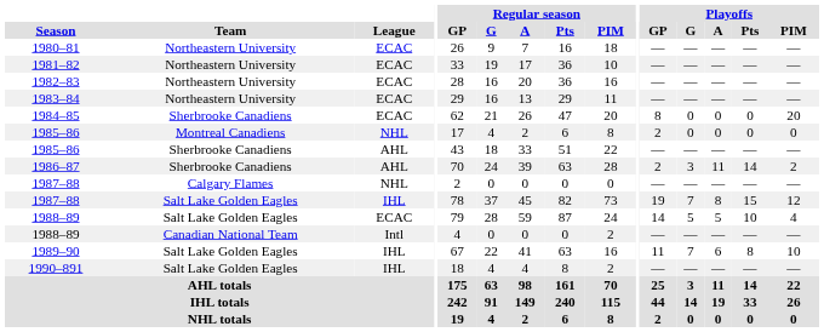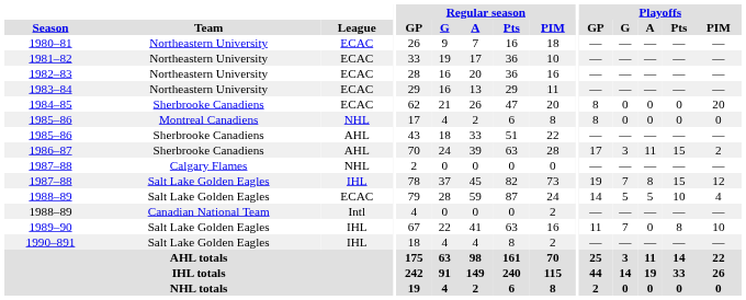1985–86 / Montreal Canadiens | Playoffs / GP: 2 -> 8
1986–87 | Playoffs / GP: 2 -> 17
1986–87 | Playoffs / Pts: 14 -> 15
1989–90 | Playoffs / A: 6 -> 0
